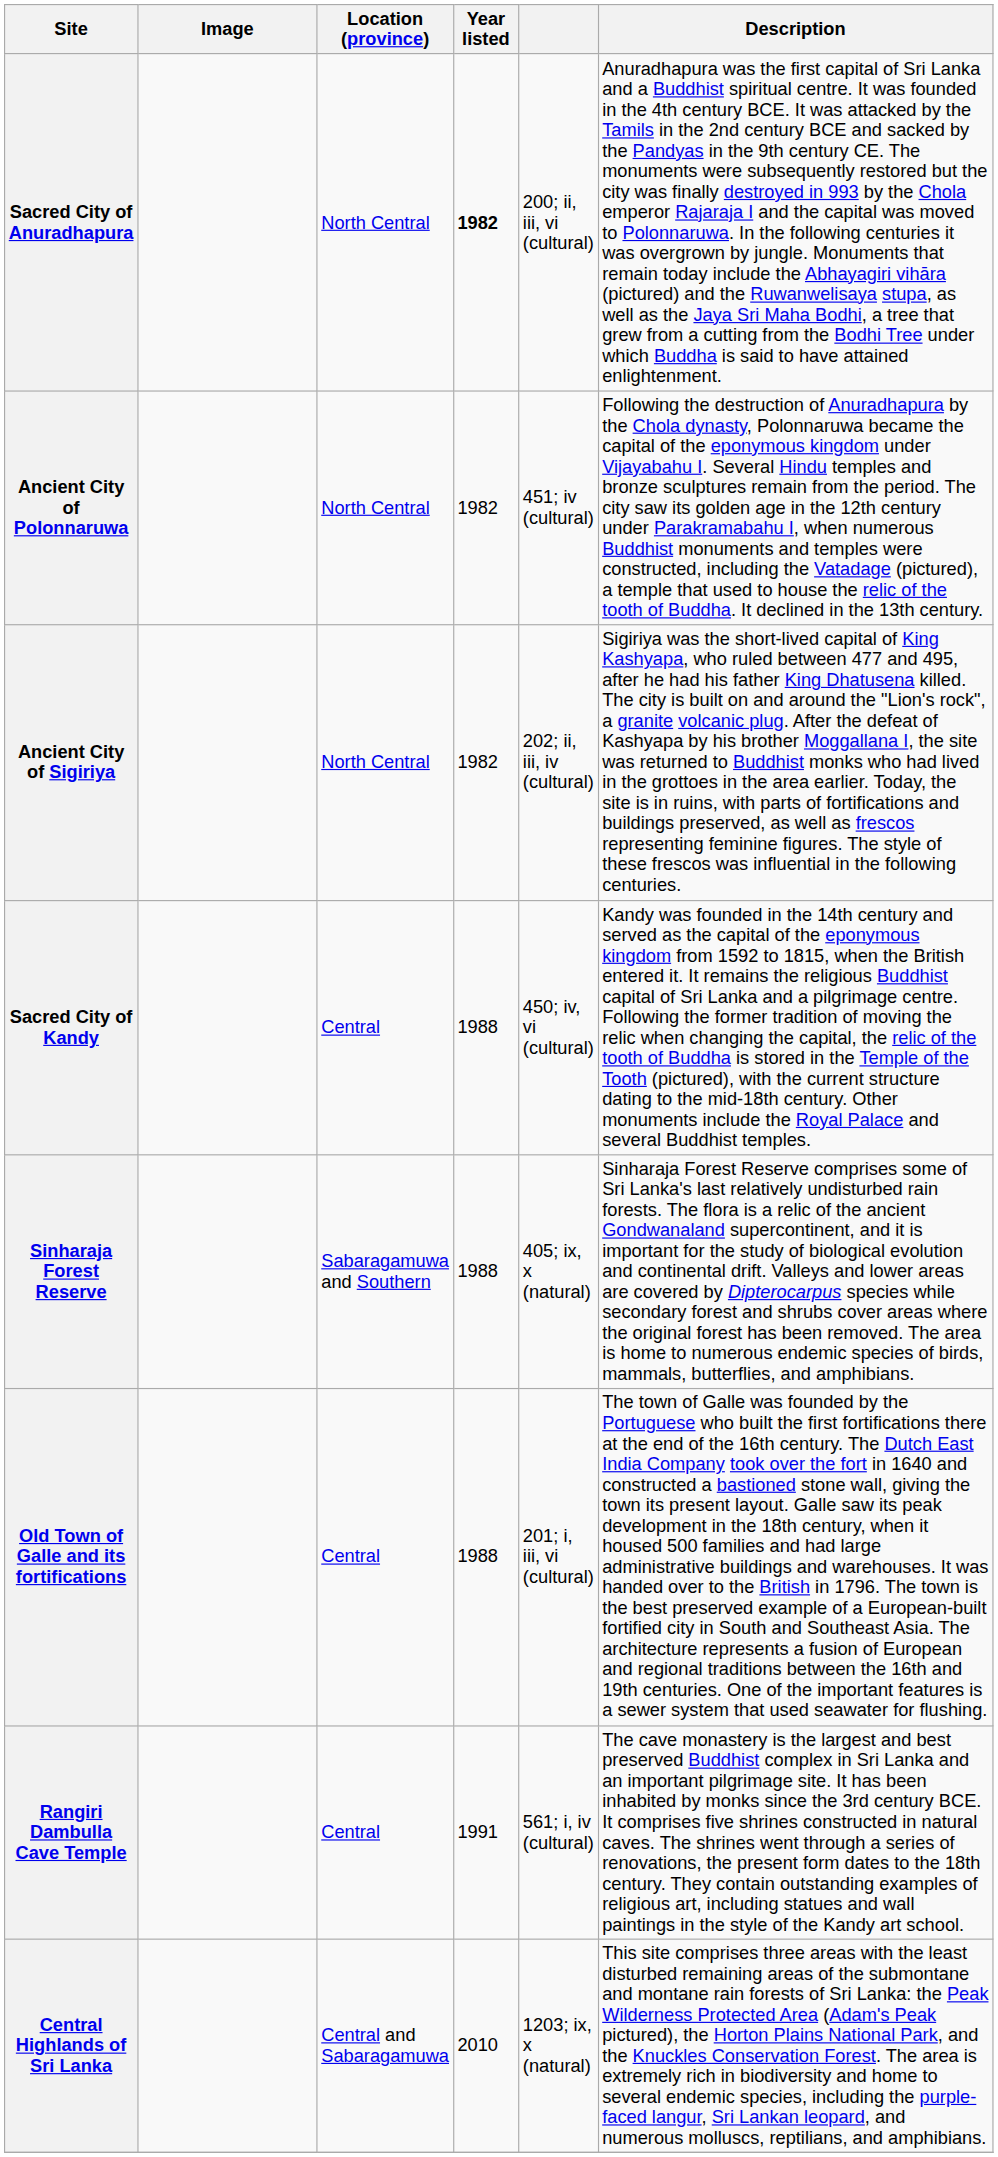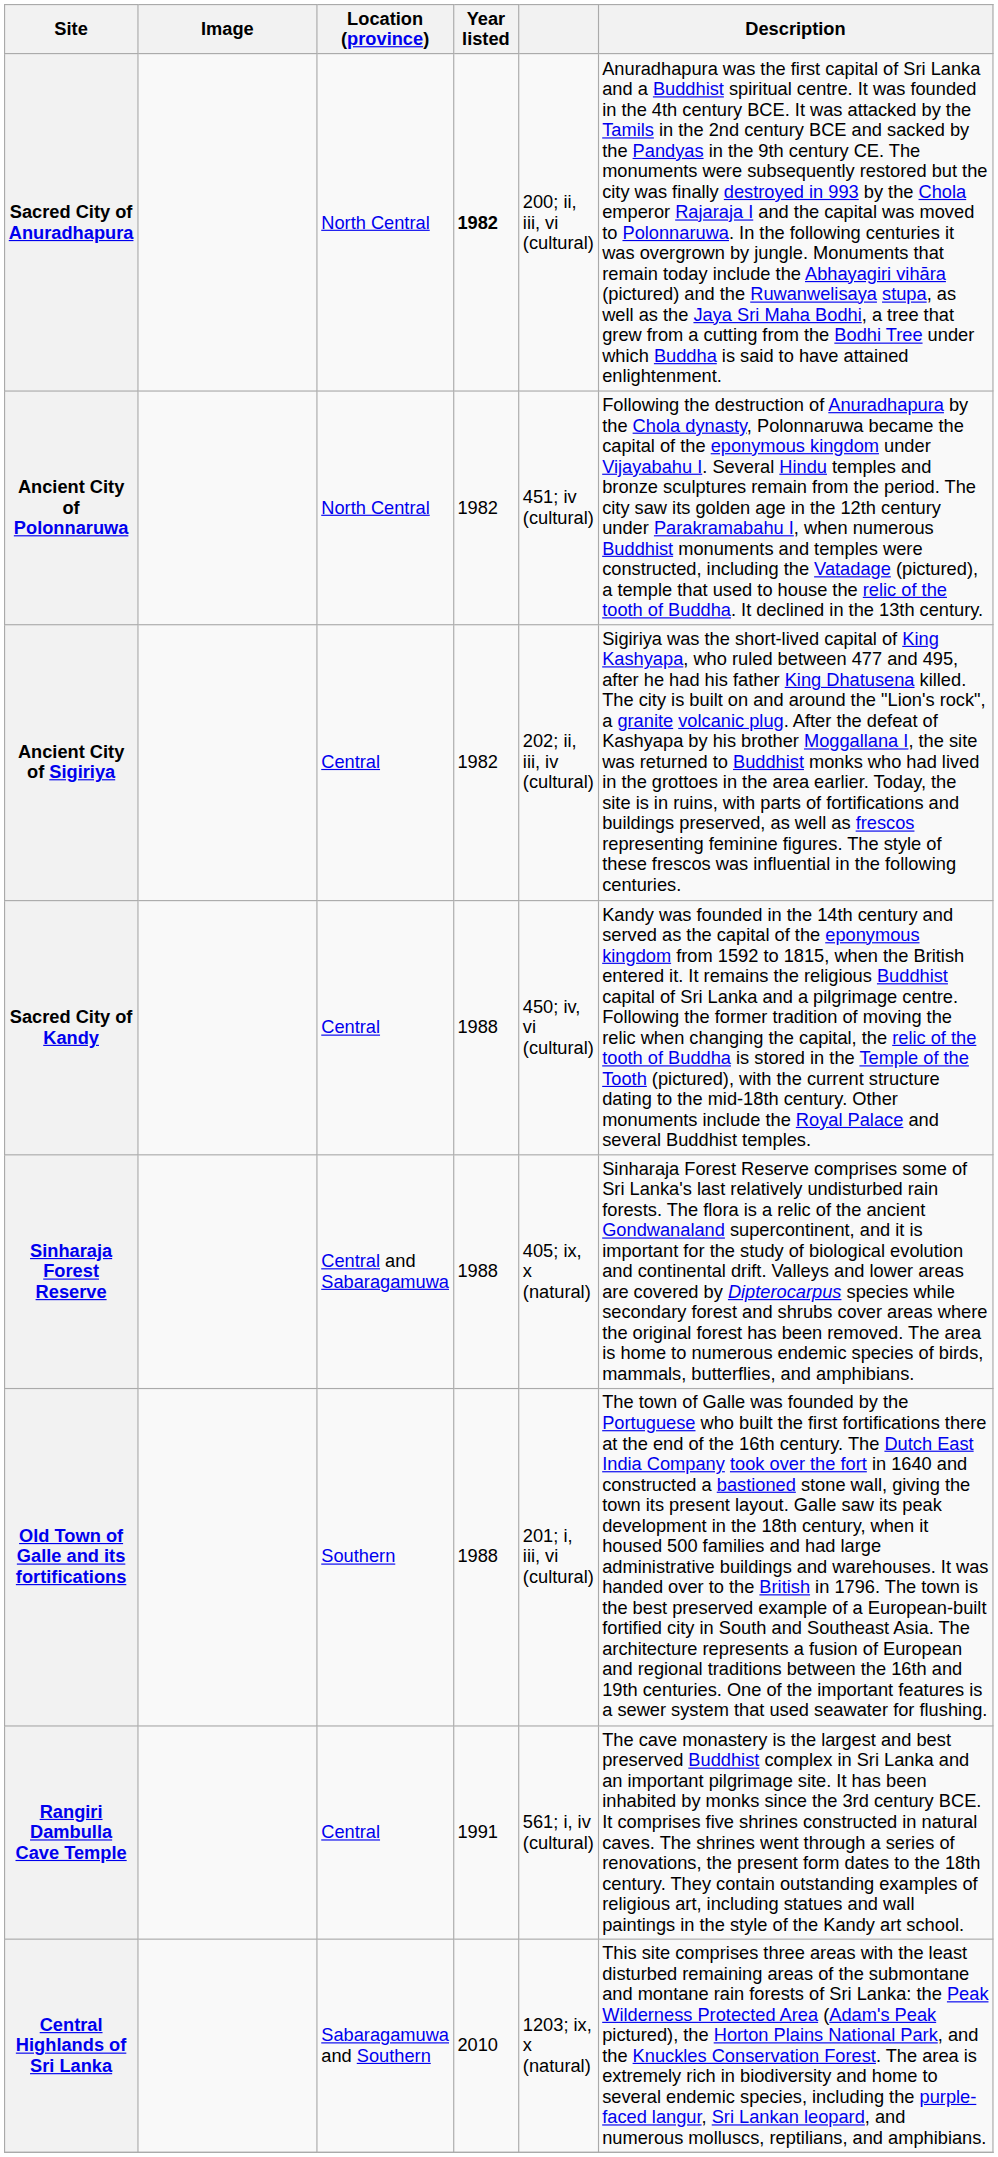Ancient City of Sigiriya | Location (province): North Central -> Central
Sinharaja Forest Reserve | Location (province): Sabaragamuwa and Southern -> Central and Sabaragamuwa
Old Town of Galle and its fortifications | Location (province): Central -> Southern
Central Highlands of Sri Lanka | Location (province): Central and Sabaragamuwa -> Sabaragamuwa and Southern
